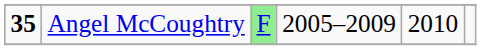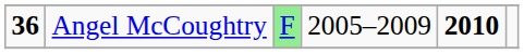Angel McCoughtry | column 1: 35 -> 36
Angel McCoughtry | column 5: normal -> bold
